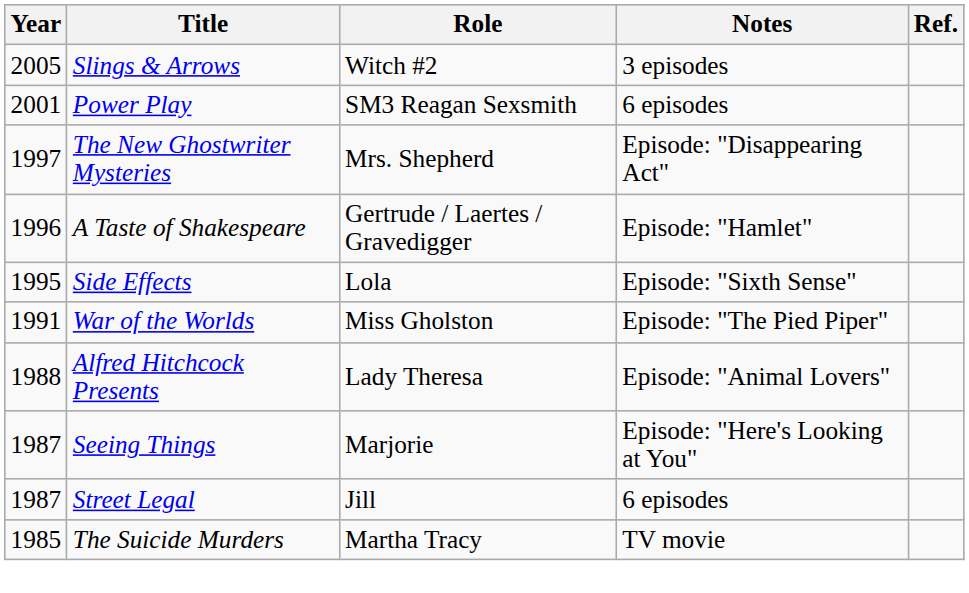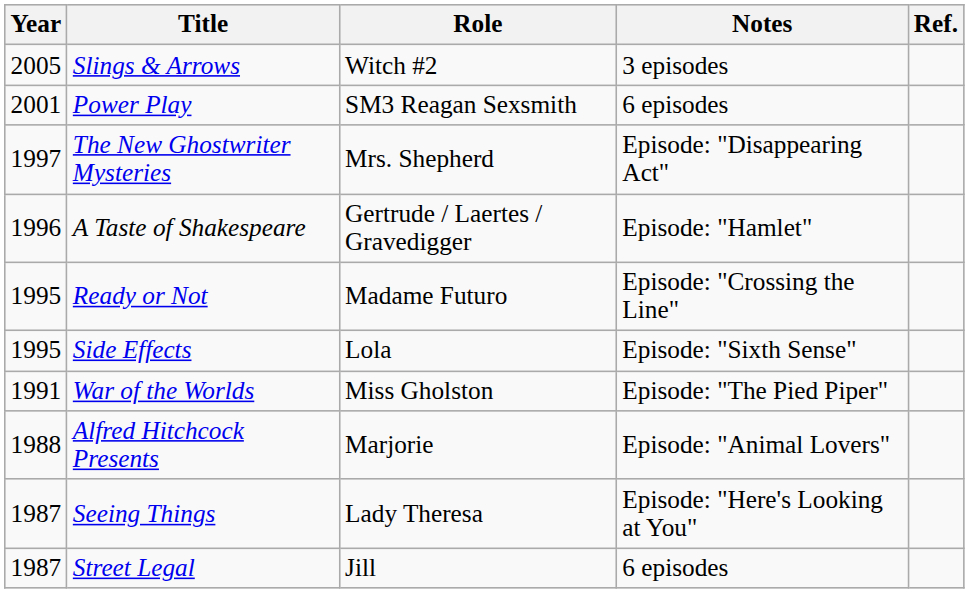+ row: 1995 | Ready or Not | Madame Futuro | Episode: "Crossing the Line"
Alfred Hitchcock Presents | Role: Lady Theresa -> Marjorie
Seeing Things | Role: Marjorie -> Lady Theresa
- row: 1985 | The Suicide Murders | Martha Tracy | TV movie
